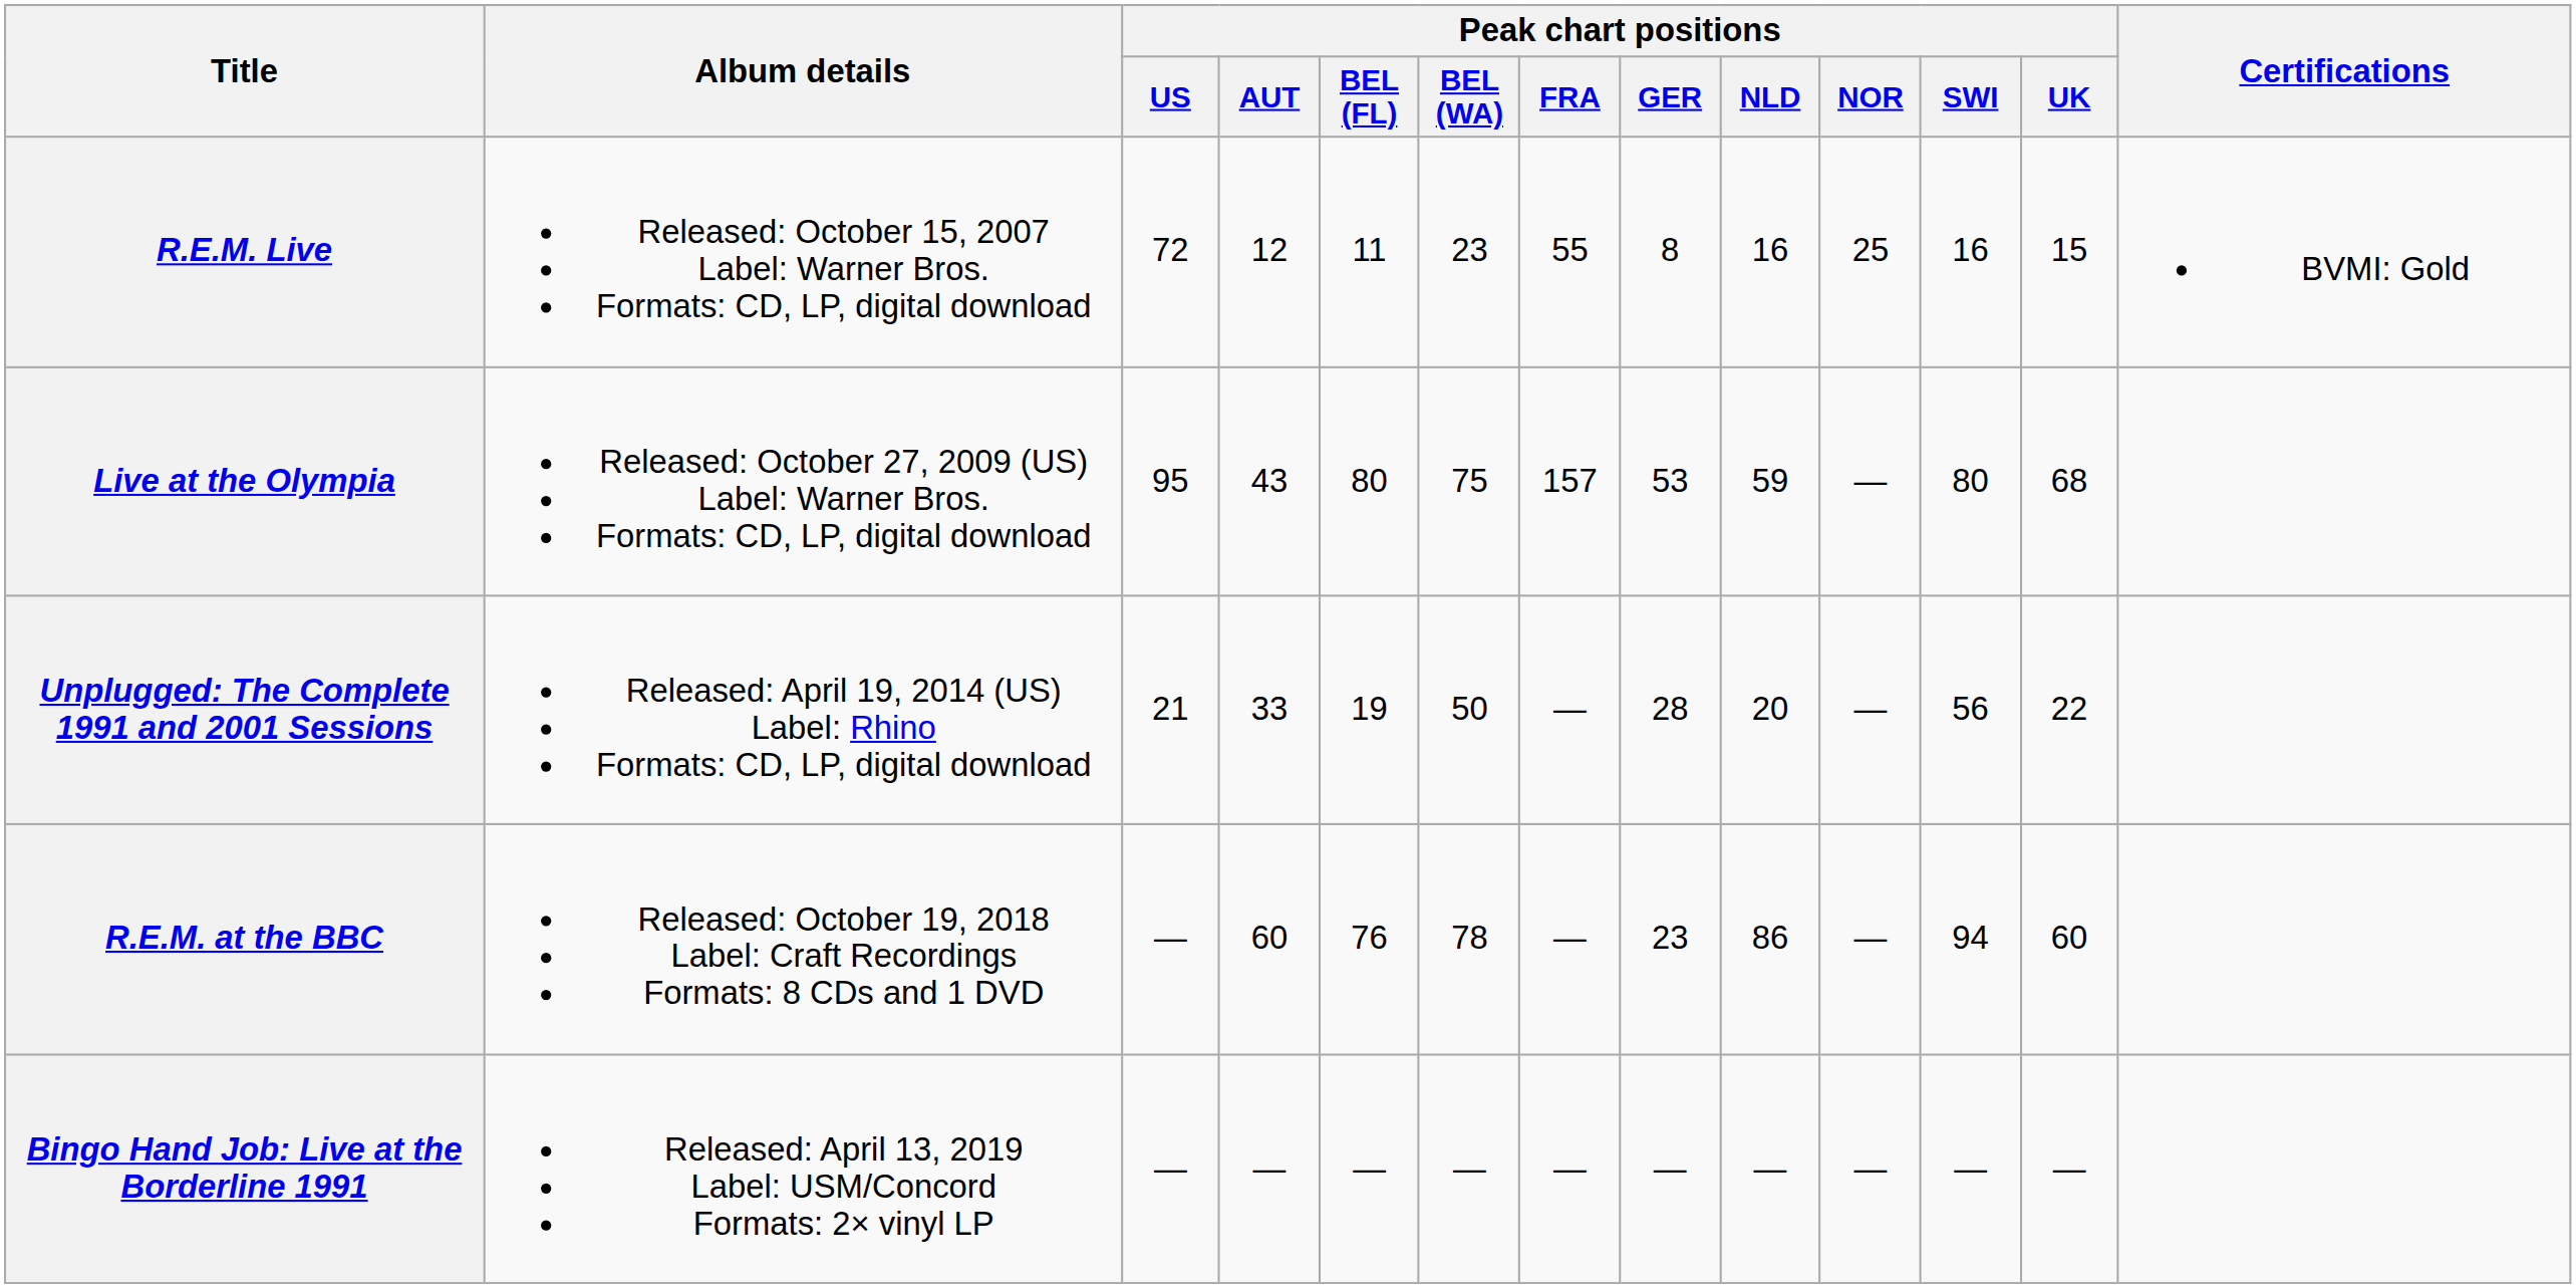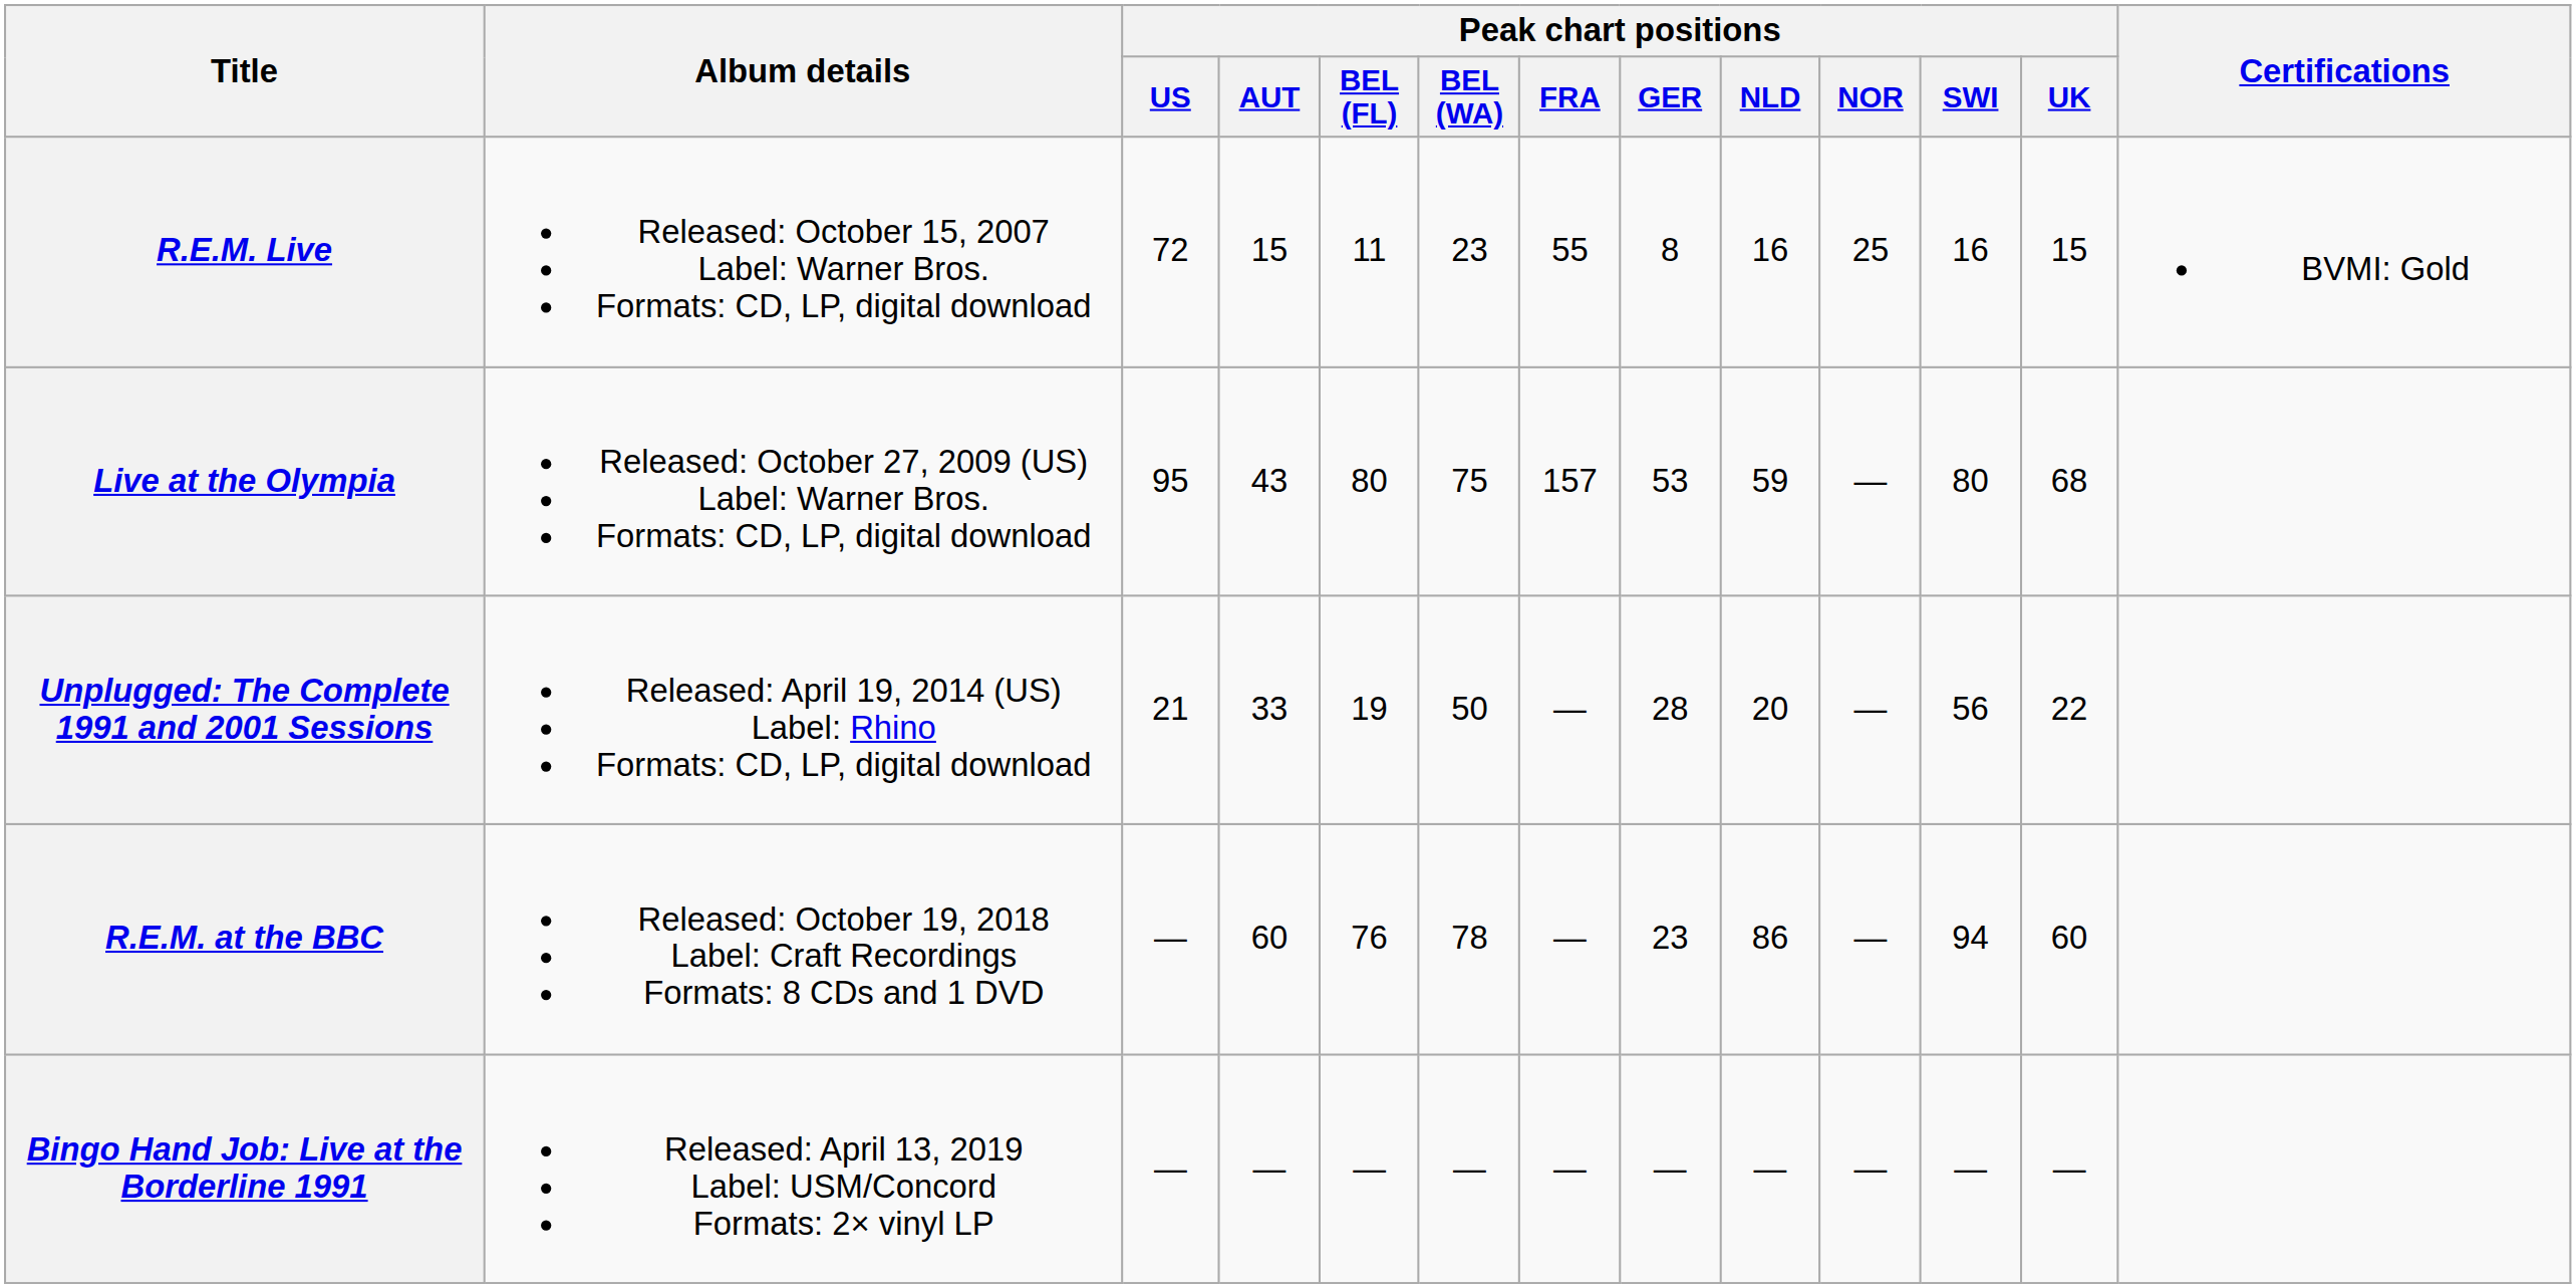R.E.M. Live | Peak chart positions / AUT: 12 -> 15
